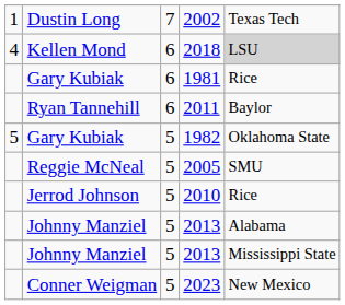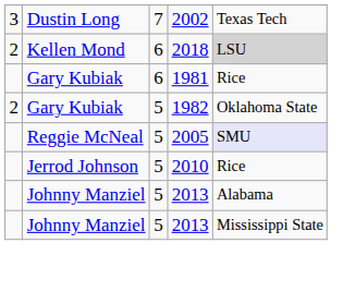2002 | column 1: 1 -> 3
2018 | column 1: 4 -> 2
- row: Ryan Tannehill | 6 | 2011 | Baylor
1982 | column 1: 5 -> 2
2005 | column 5: no background -> lavender background
- row: Conner Weigman | 5 | 2023 | New Mexico
